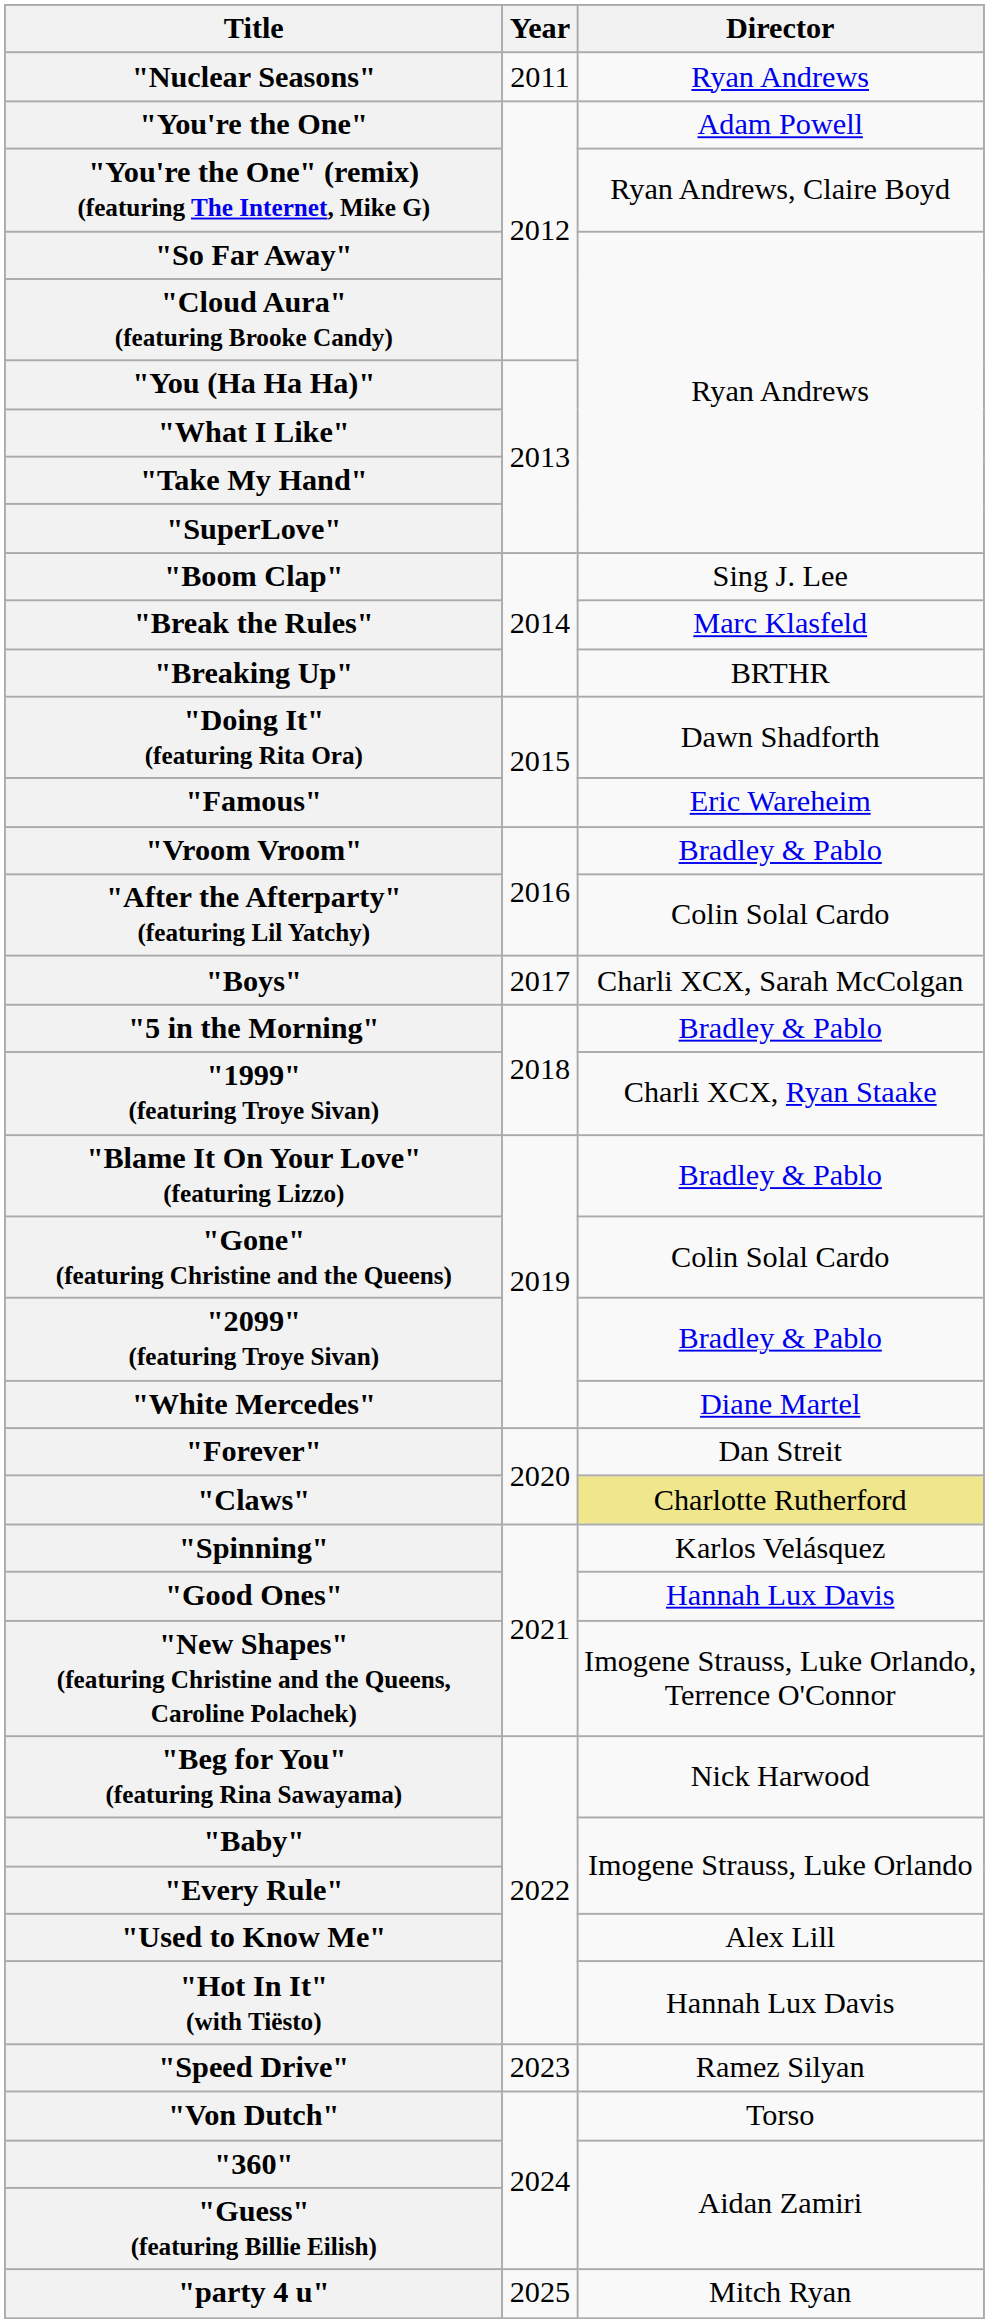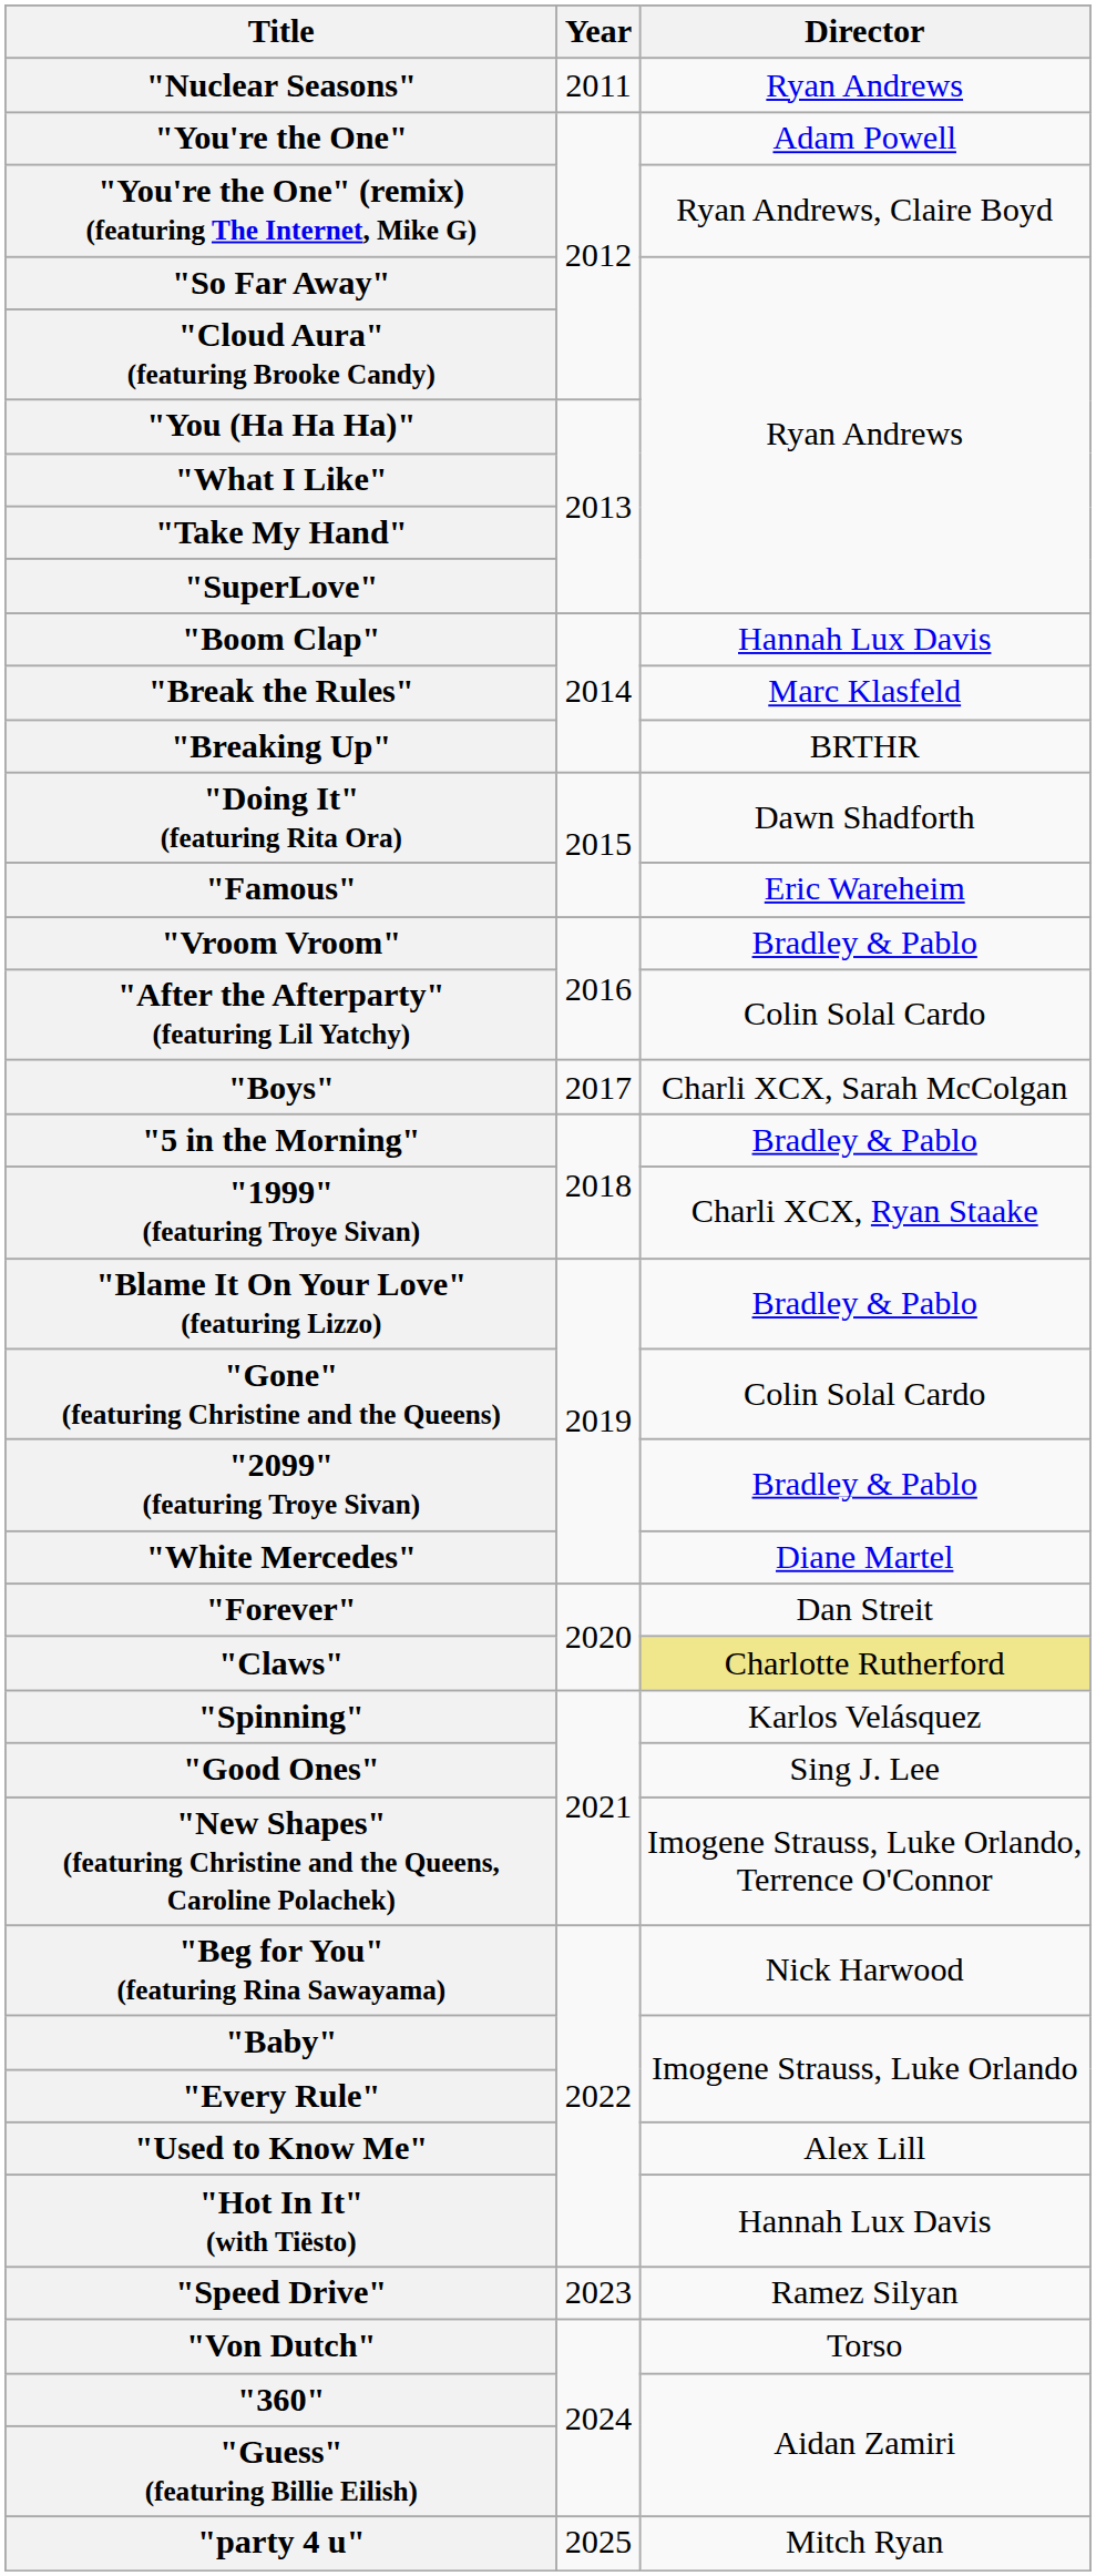"Boom Clap" | Director: Sing J. Lee -> Hannah Lux Davis
"Good Ones" | Director: Hannah Lux Davis -> Sing J. Lee
